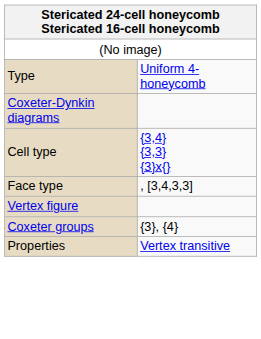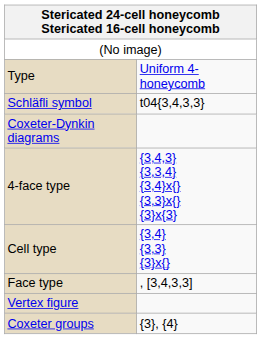+ row: Schläfli symbol | t04{3,4,3,3}
+ row: 4-face type | {3,4,3} {3,3,4} {3,4}x{} {3,3}x{} {3}x{3}
- row: Properties | Vertex transitive
